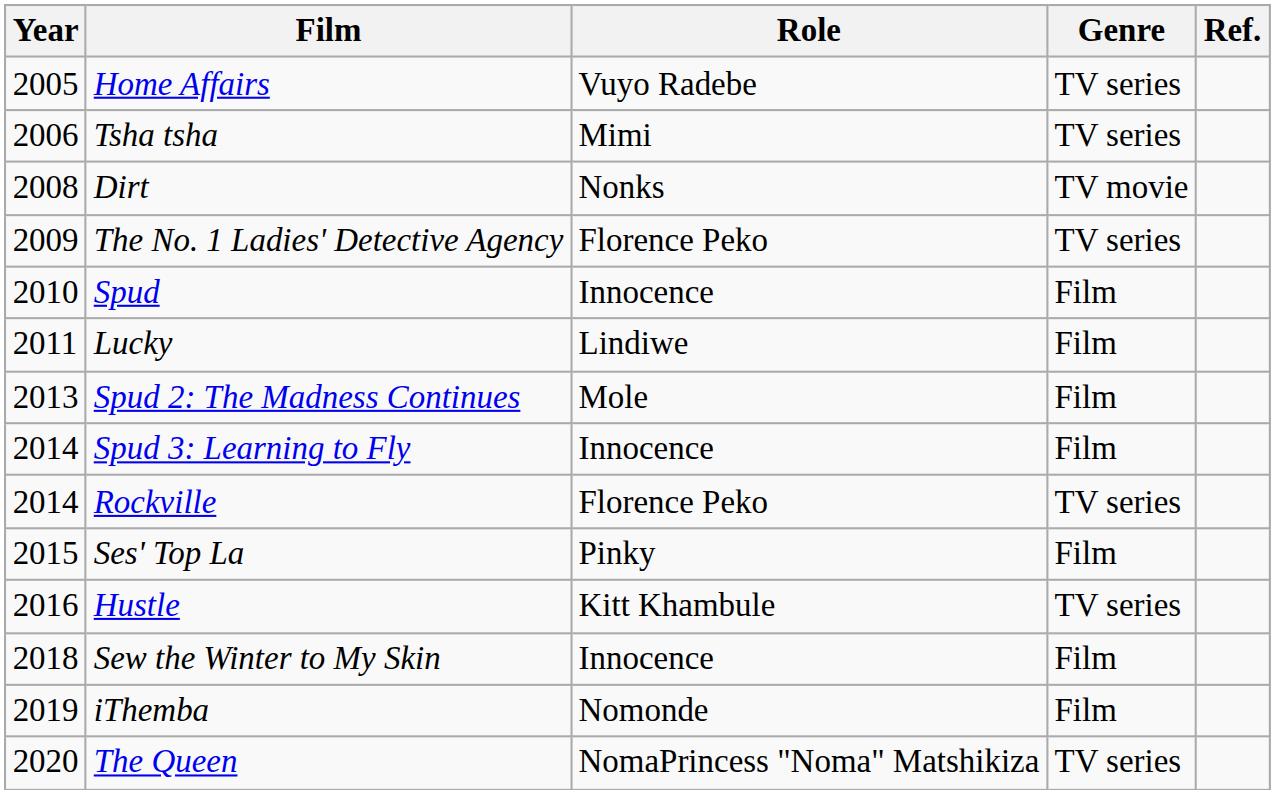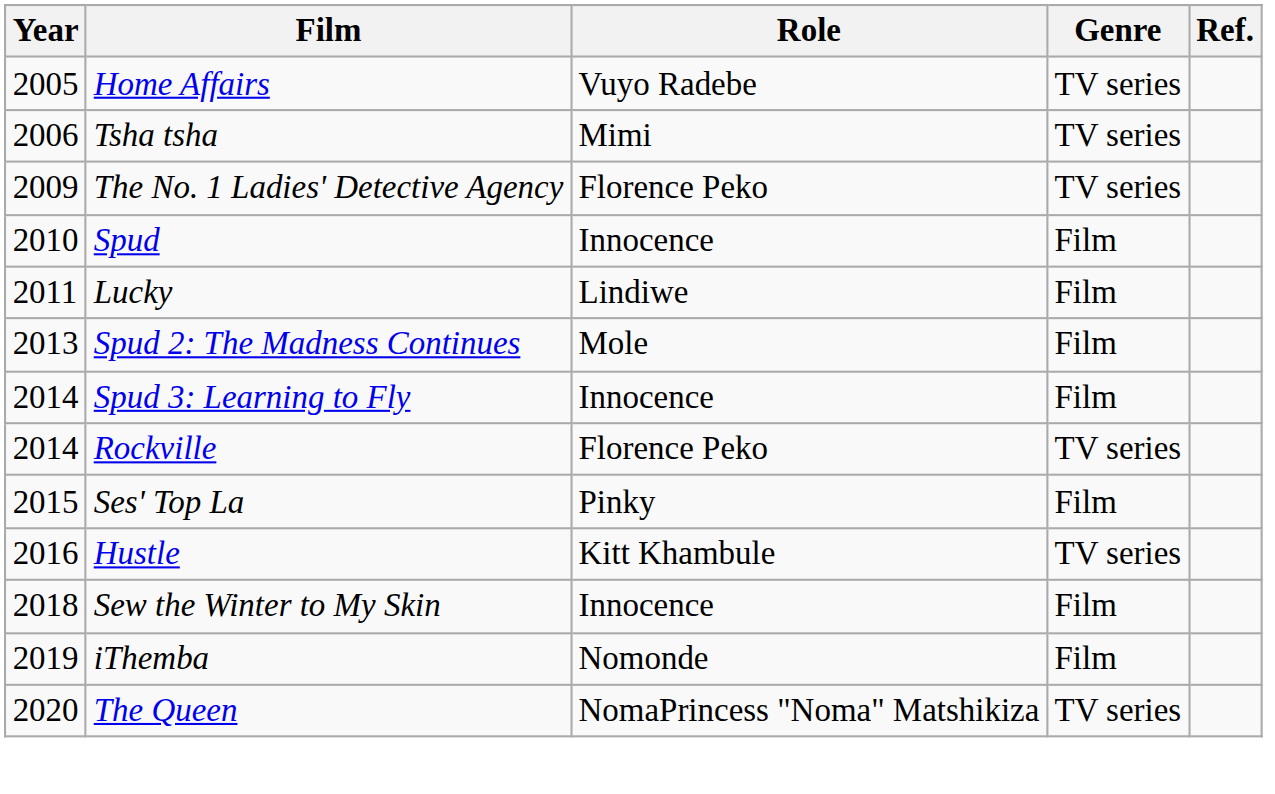- row: 2008 | Dirt | Nonks | TV movie
